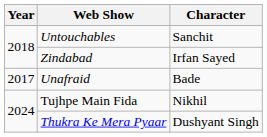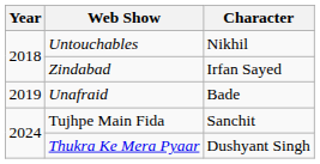Untouchables | Character: Sanchit -> Nikhil
Unafraid | Year: 2017 -> 2019
Tujhpe Main Fida | Character: Nikhil -> Sanchit
